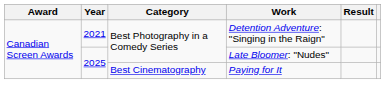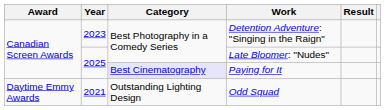Detention Adventure: "Singing in the Raign" | Year: 2021 -> 2023
Paying for It | Category: no background -> lavender background
+ row: Daytime Emmy Awards | 2021 | Outstanding Lighting Design | Odd Squad
